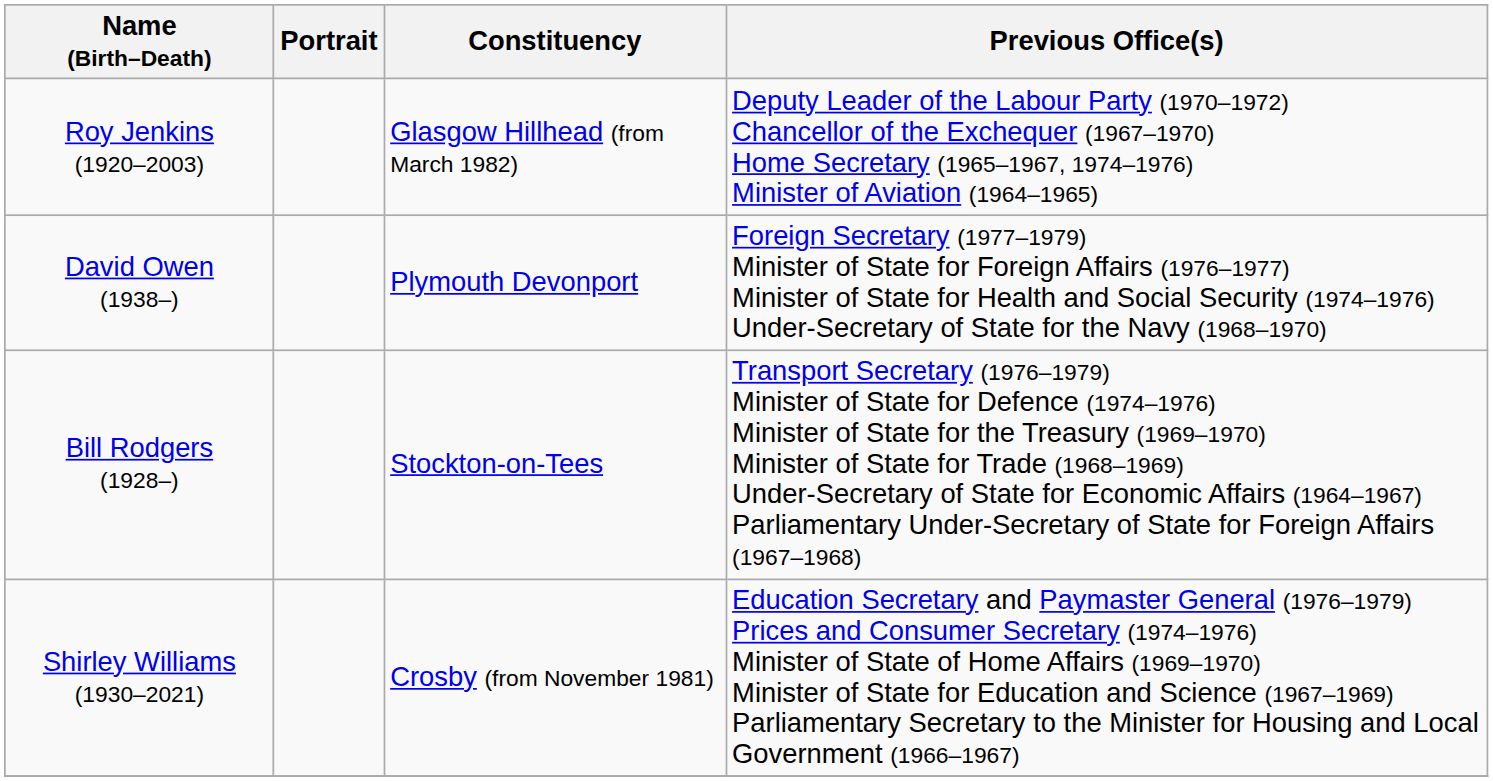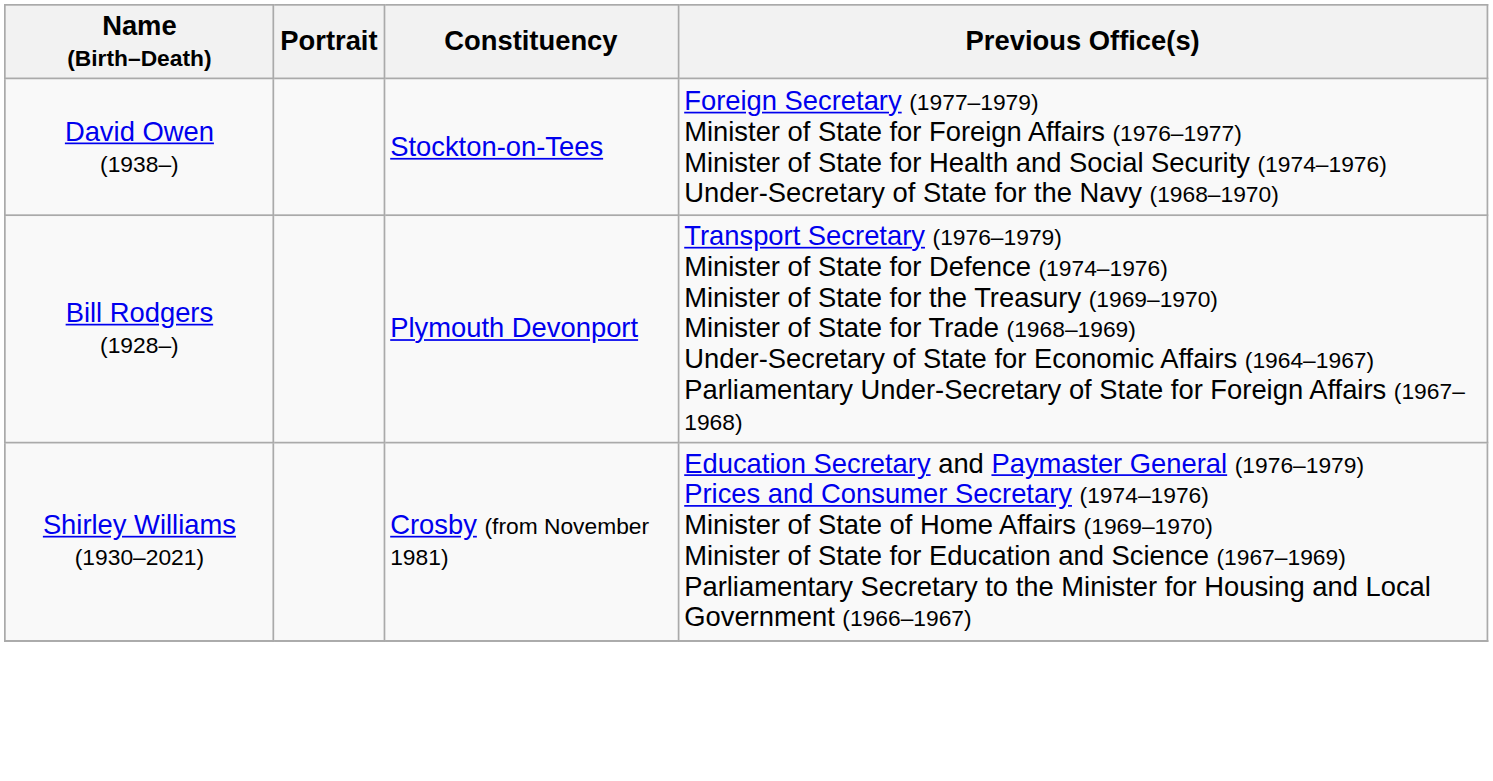- row: Roy Jenkins (1920–2003) | Glasgow Hillhead (from March 1982) | Deputy Leader of the Labour Party (1970–1972) Chancellor of the Exchequer (1967–1970) Home Secretary (1965–1967, 1974–1976) Minister of Aviation (1964–1965)
David Owen (1938–) | Constituency: Plymouth Devonport -> Stockton-on-Tees
Bill Rodgers (1928–) | Constituency: Stockton-on-Tees -> Plymouth Devonport
